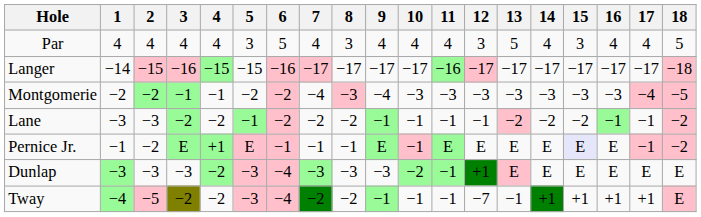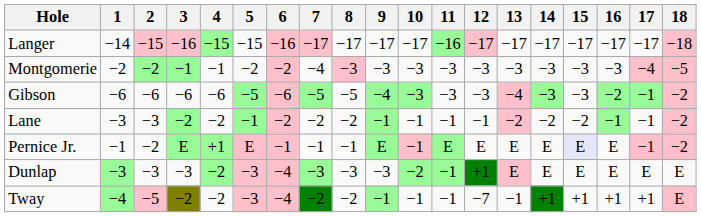- row: Par | 4 | 4 | 4 | 4 | 3 | 5 | 4 | 3 | 4 | 4 | 4 | 3 | 5 | 4 | 3 | 4 | 4 | 5
Montgomerie | 9: −4 -> −3
+ row: Gibson | −6 | −6 | −6 | −6 | −5 | −6 | −5 | −5 | −4 | −3 | −3 | −3 | −4 | −3 | −3 | −2 | −1 | −2
